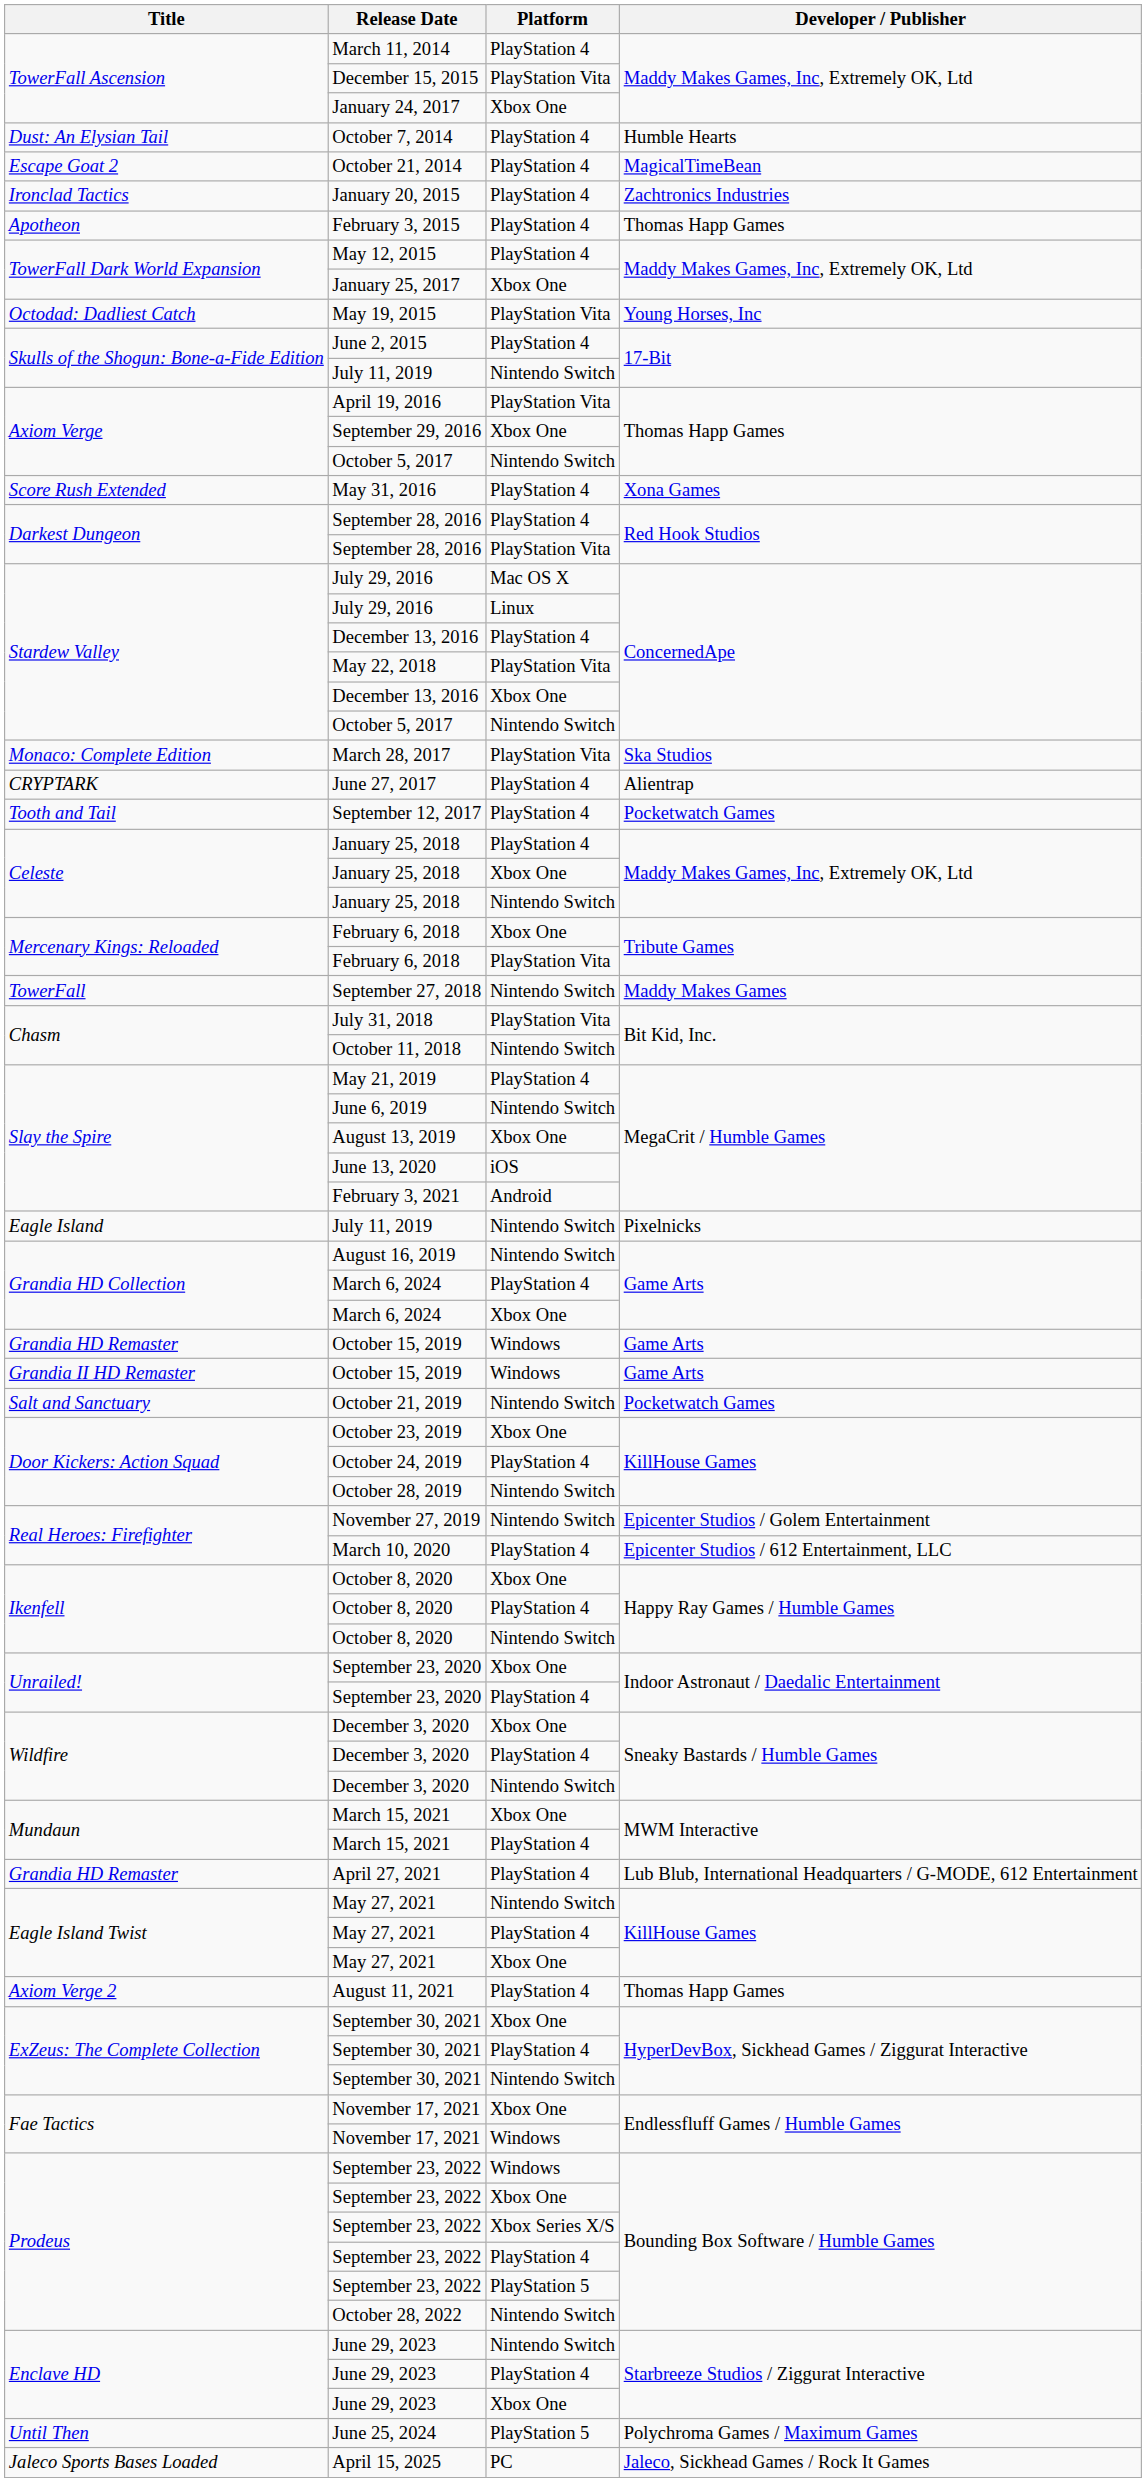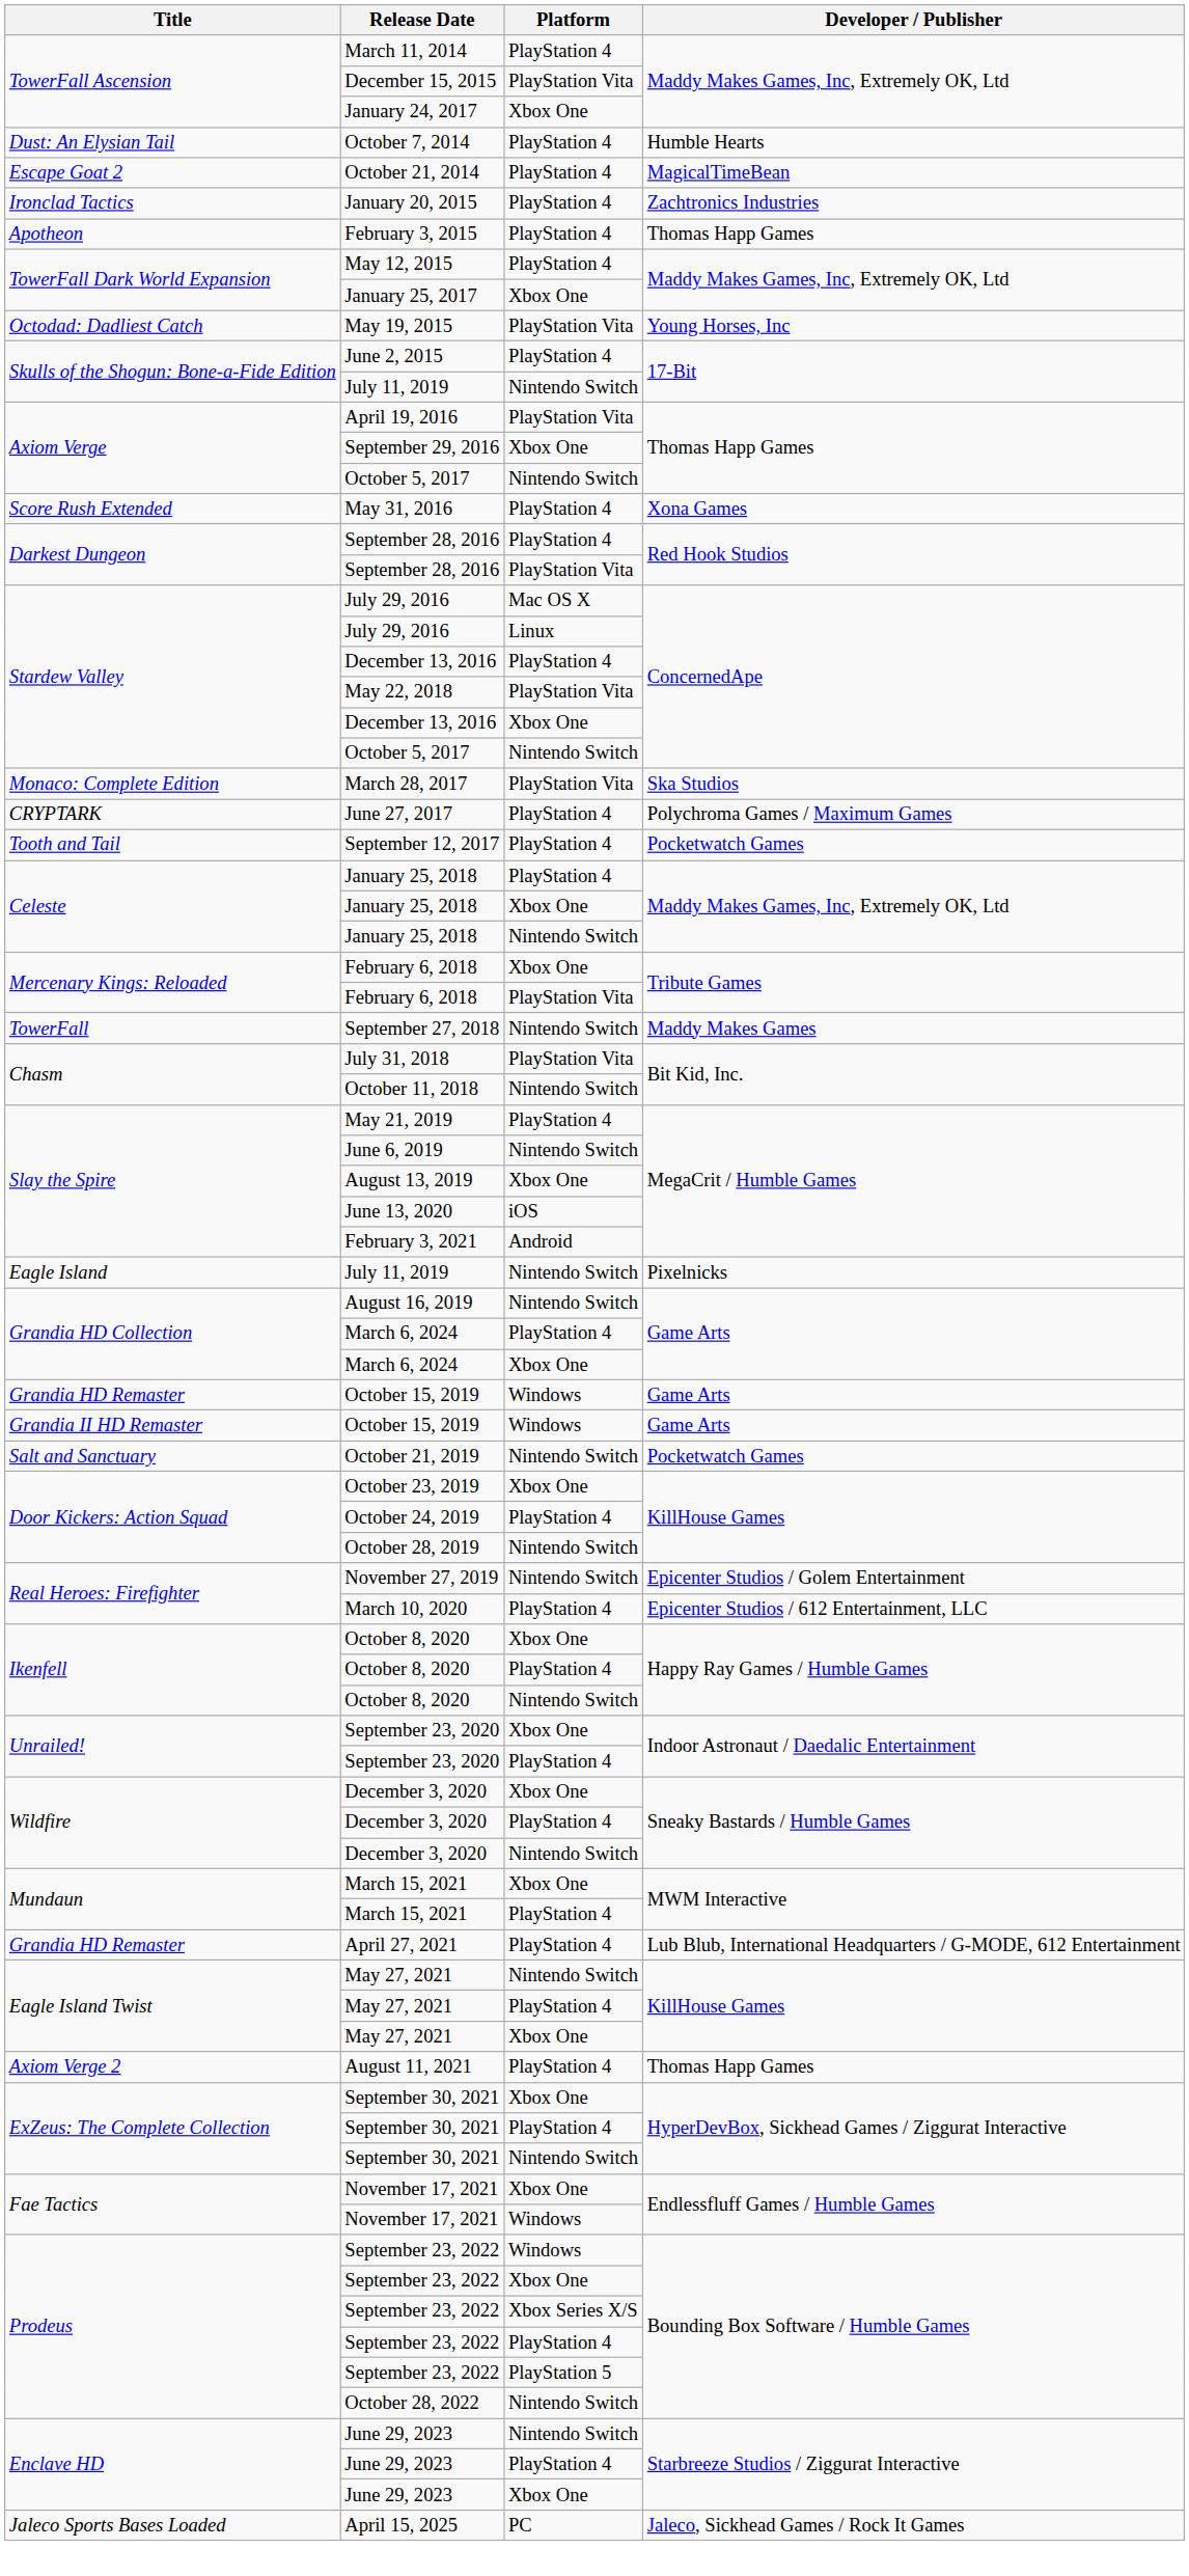June 27, 2017 | Developer / Publisher: Alientrap -> Polychroma Games / Maximum Games
- row: Until Then | June 25, 2024 | PlayStation 5 | Polychroma Games / Maximum Games
